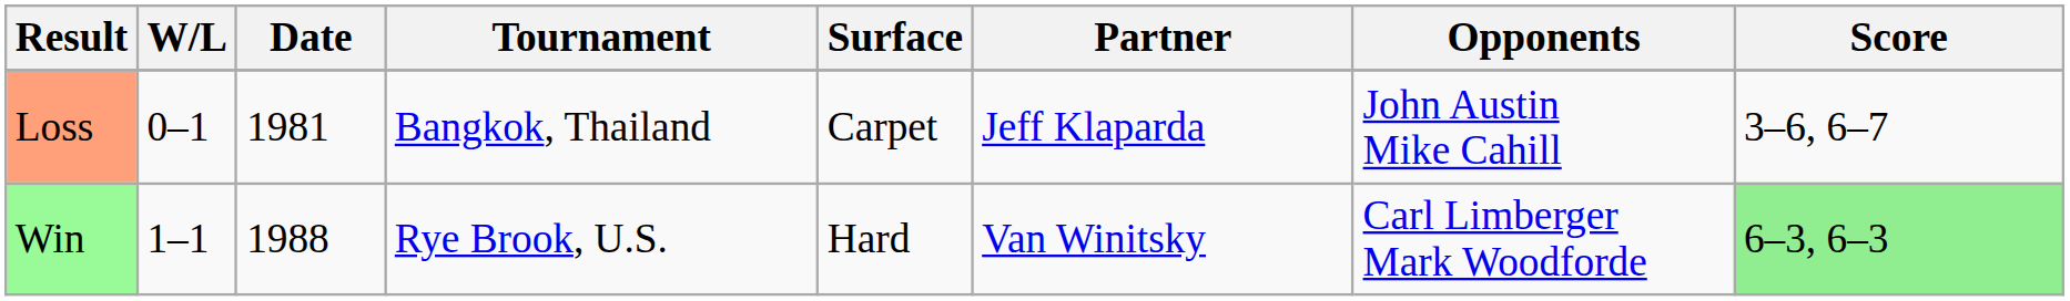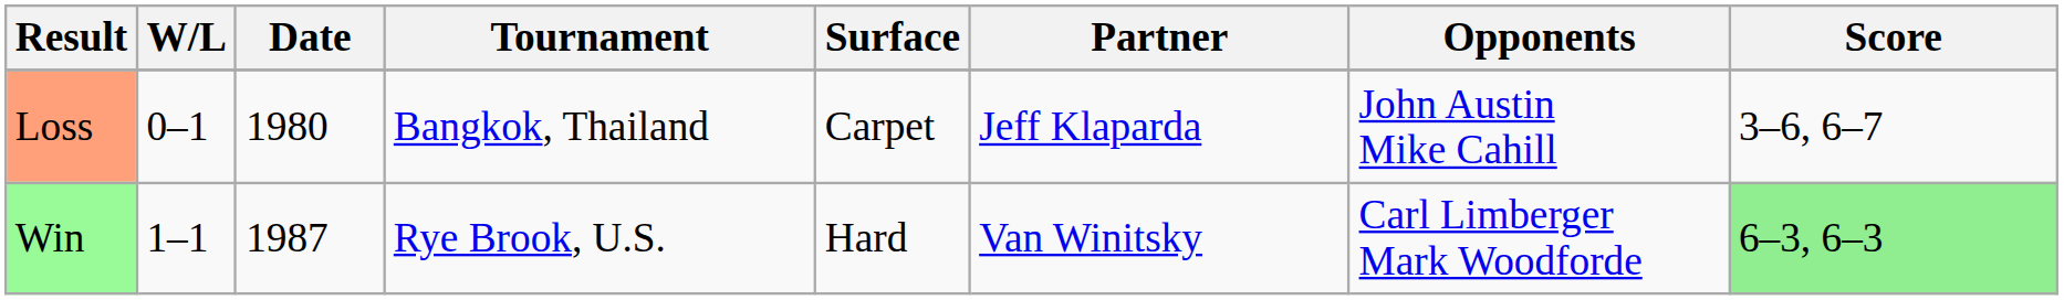Loss | Date: 1981 -> 1980
Win | Date: 1988 -> 1987
